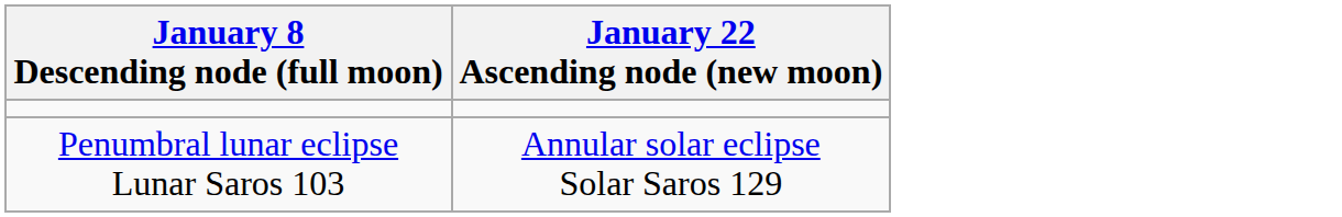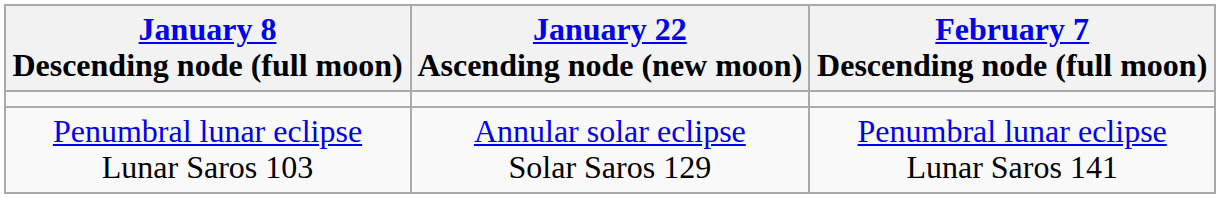+ column: February 7 Descending node (full moon) | Penumbral lunar eclipse Lunar Saros 141
